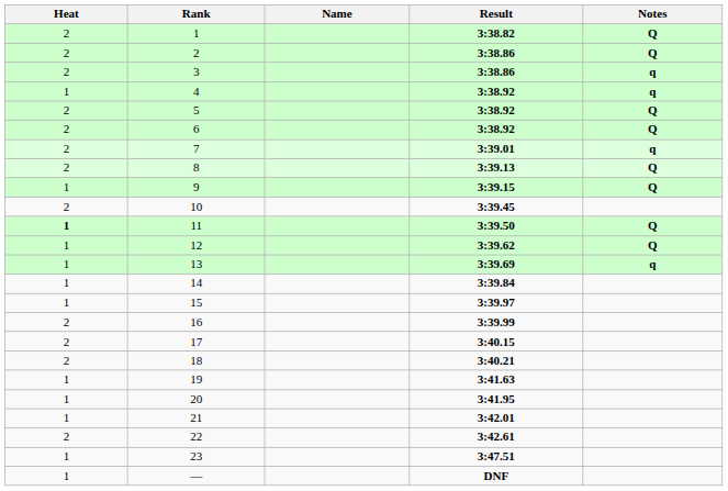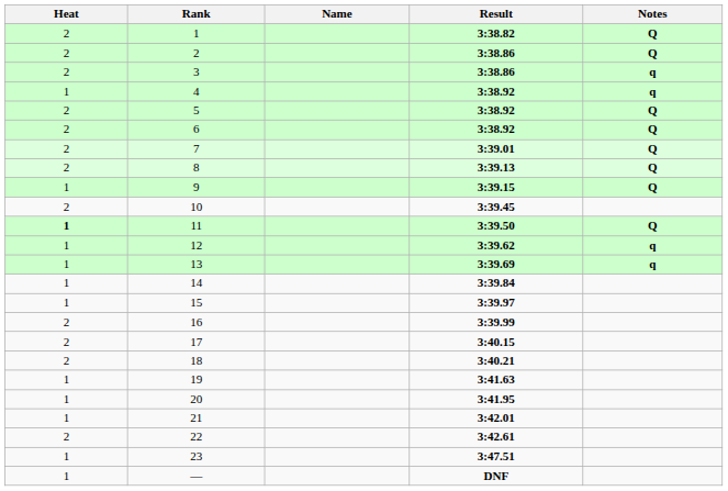7 | Notes: q -> Q
12 | Notes: Q -> q
